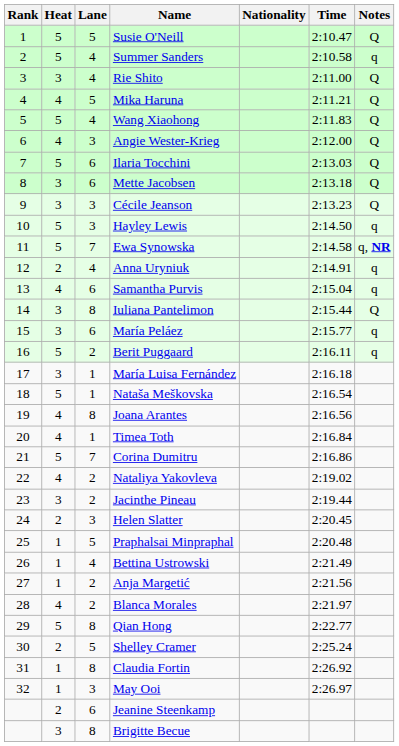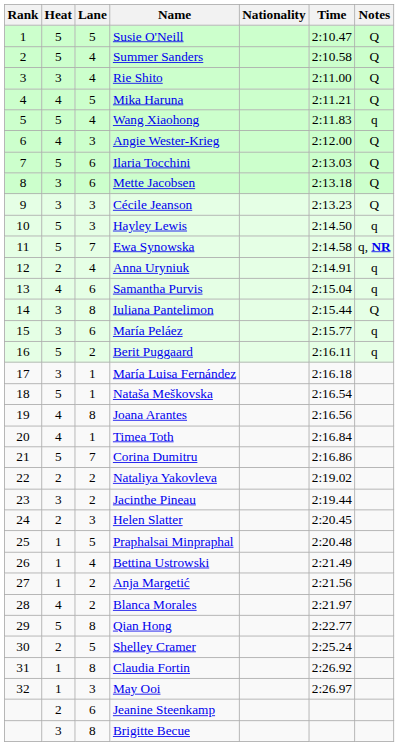Summer Sanders | Notes: q -> Q
Wang Xiaohong | Notes: Q -> q
Nataliya Yakovleva | Heat: 4 -> 2
